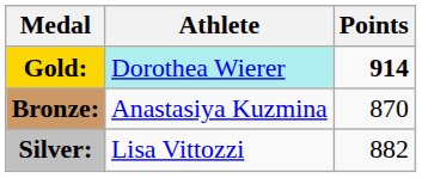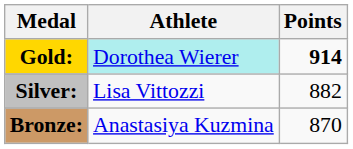rows swapped: Silver: <-> Bronze:
